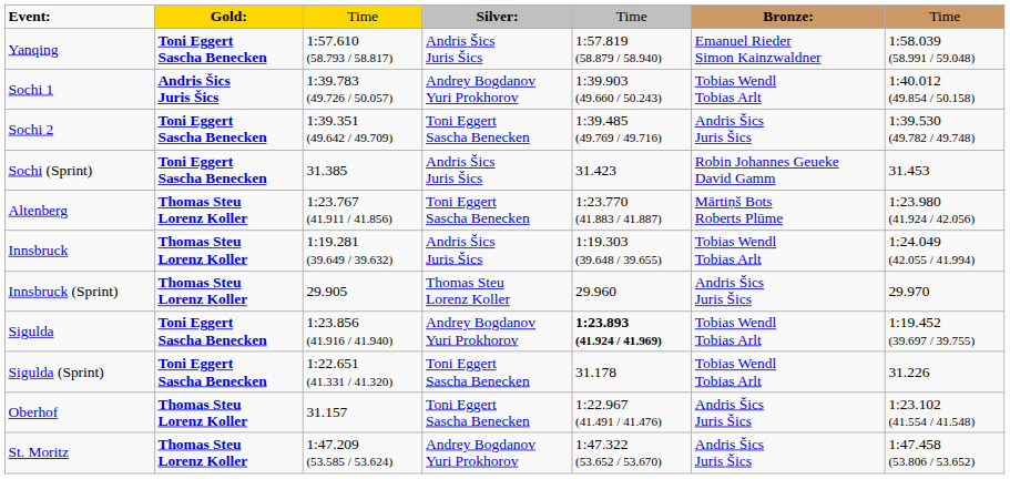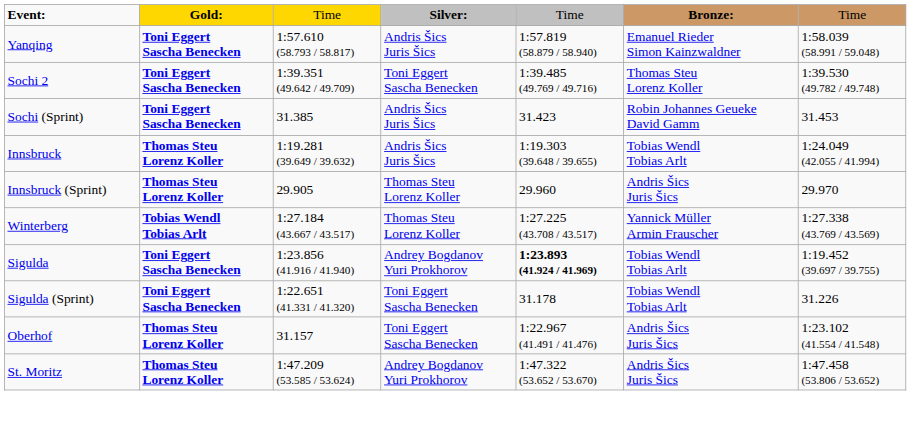- row: Sochi 1 | Andris Šics Juris Šics | 1:39.783 (49.726 / 50.057) | Andrey Bogdanov Yuri Prokhorov | 1:39.903 (49.660 / 50.243) | Tobias Wendl Tobias Arlt | 1:40.012 (49.854 / 50.158)
Sochi 2 | column 6: Andris Šics Juris Šics -> Thomas Steu Lorenz Koller
- row: Altenberg | Thomas Steu Lorenz Koller | 1:23.767 (41.911 / 41.856) | Toni Eggert Sascha Benecken | 1:23.770 (41.883 / 41.887) | Mārtiņš Bots Roberts Plūme | 1:23.980 (41.924 / 42.056)
+ row: Winterberg | Tobias Wendl Tobias Arlt | 1:27.184 (43.667 / 43.517) | Thomas Steu Lorenz Koller | 1:27.225 (43.708 / 43.517) | Yannick Müller Armin Frauscher | 1:27.338 (43.769 / 43.569)
